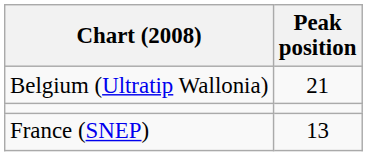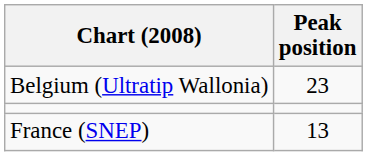Belgium (Ultratip Wallonia) | Peak position: 21 -> 23
